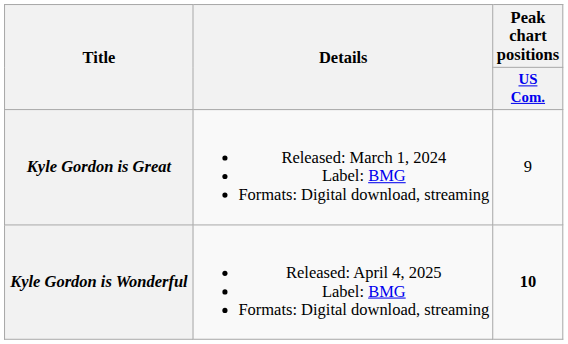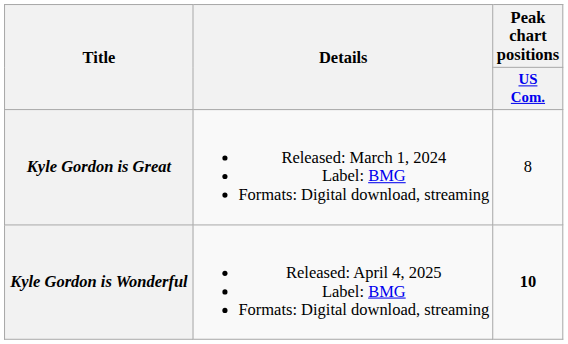Kyle Gordon is Great | Peak chart positions / US Com.: 9 -> 8
